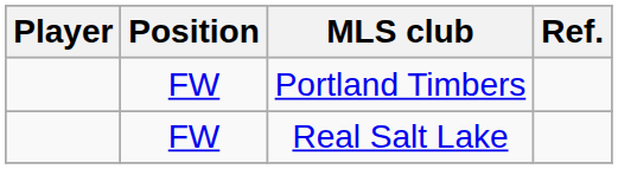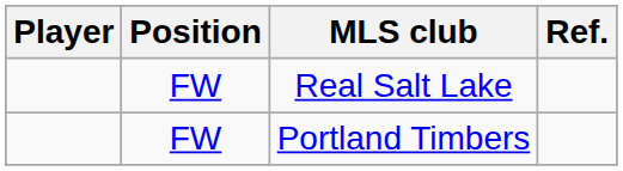rows swapped: Real Salt Lake <-> Portland Timbers
